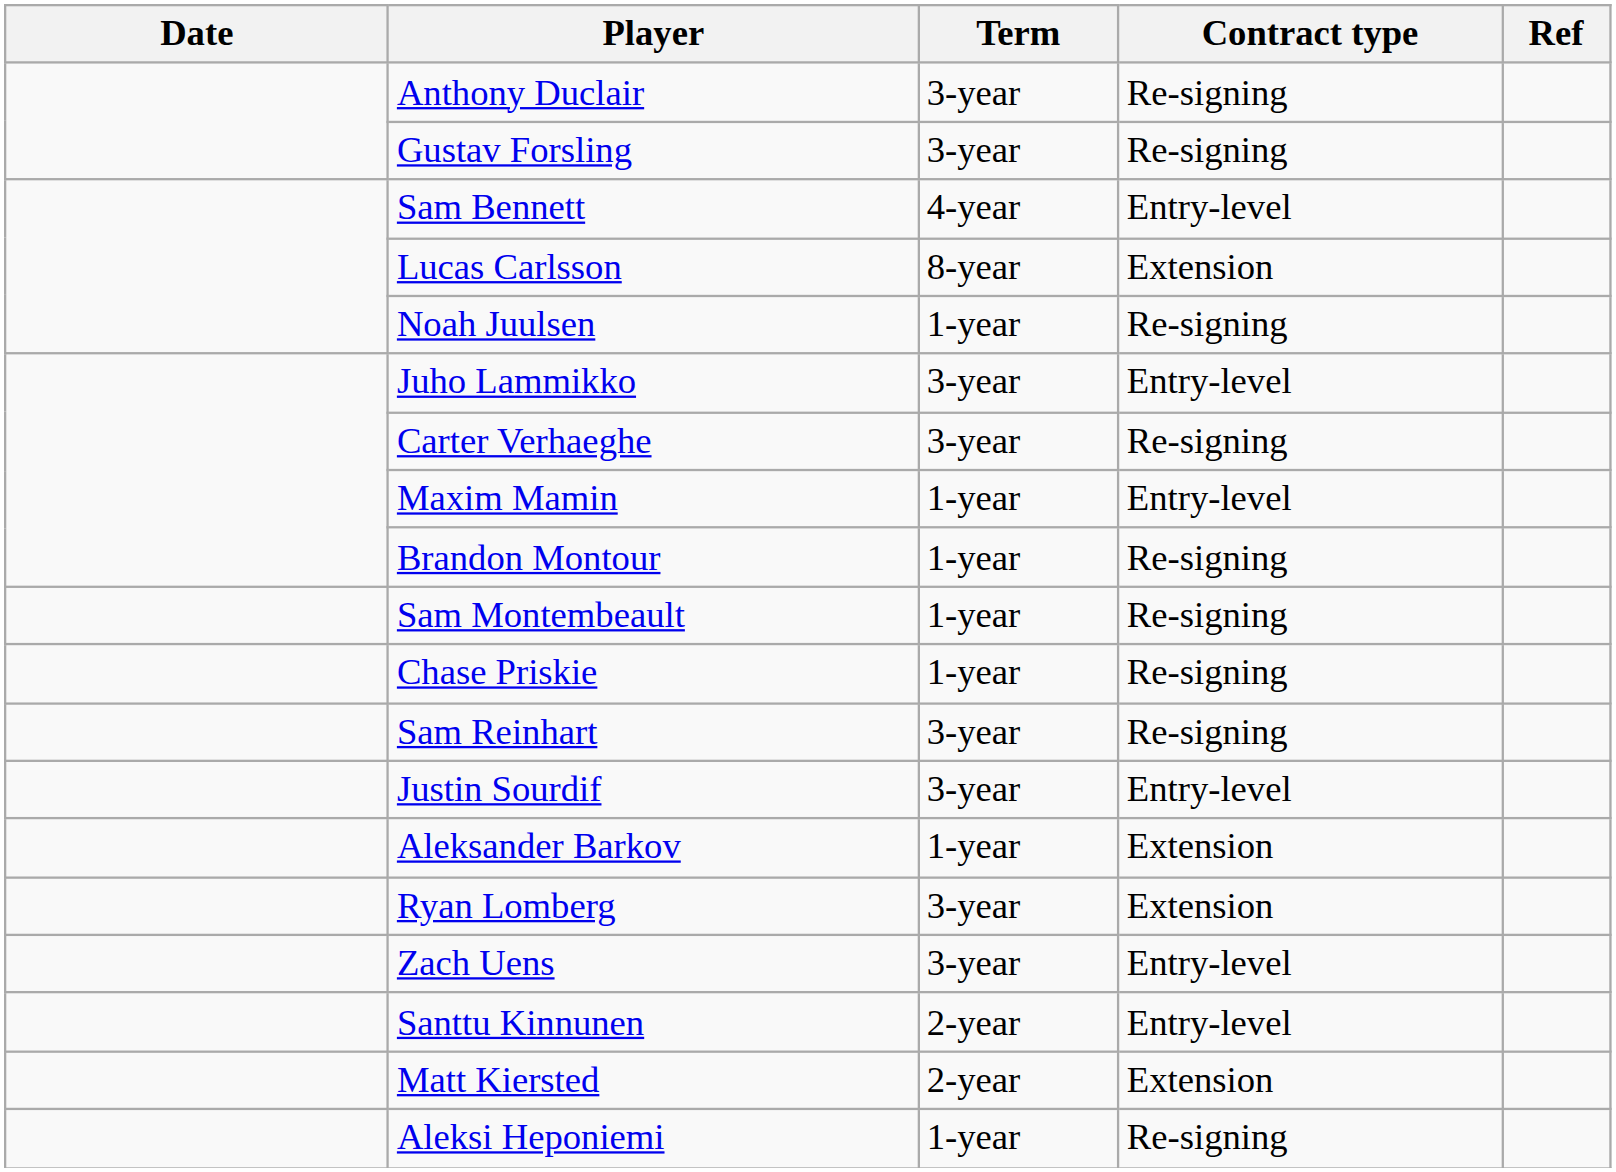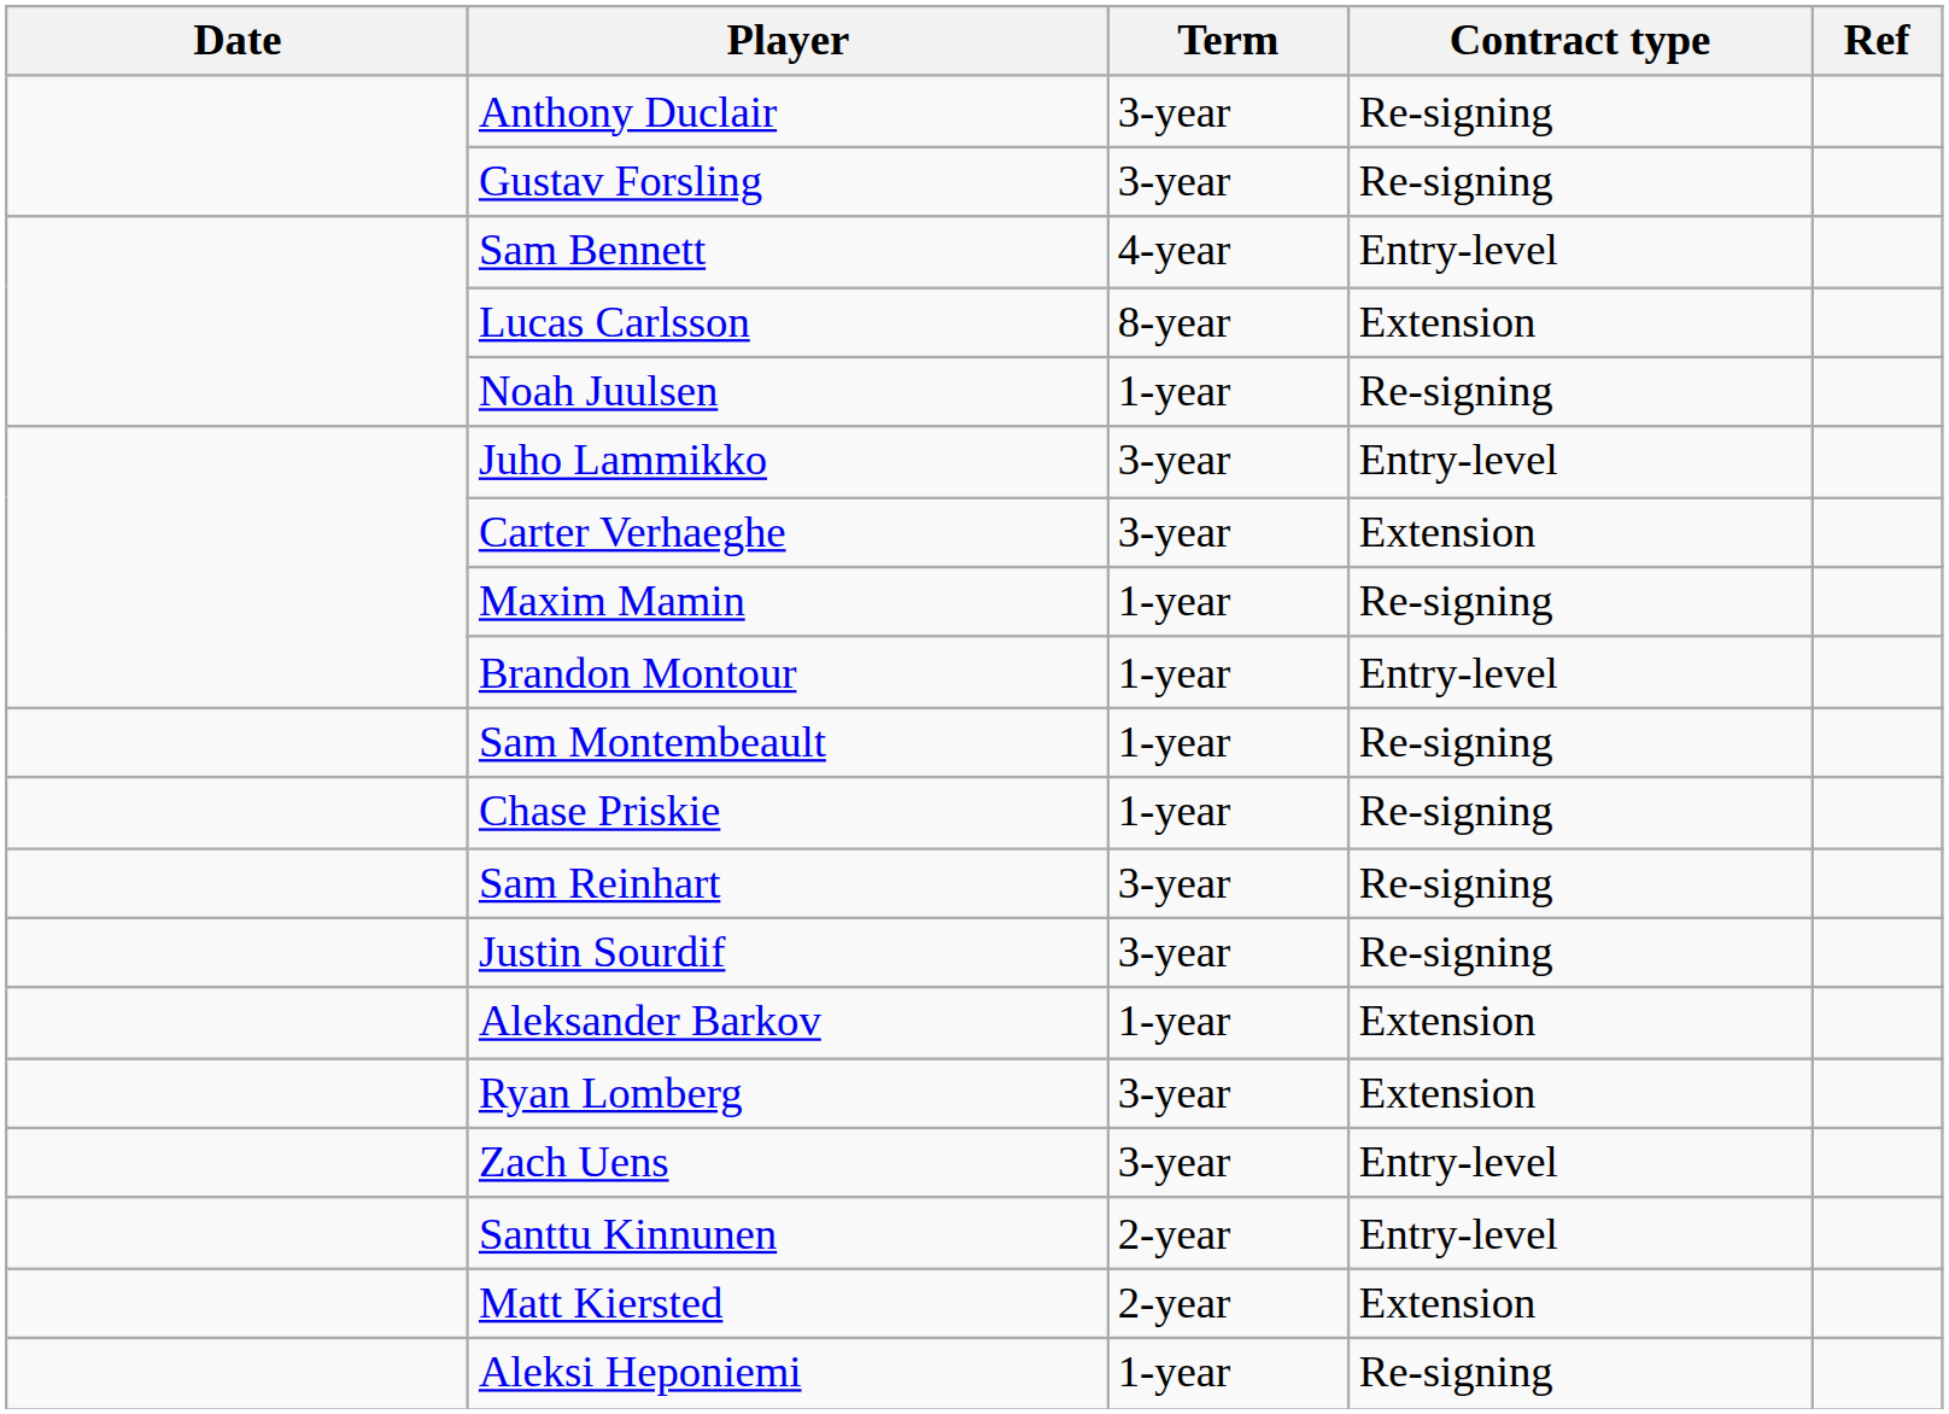Carter Verhaeghe | Contract type: Re-signing -> Extension
Maxim Mamin | Contract type: Entry-level -> Re-signing
Brandon Montour | Contract type: Re-signing -> Entry-level
Justin Sourdif | Contract type: Entry-level -> Re-signing
